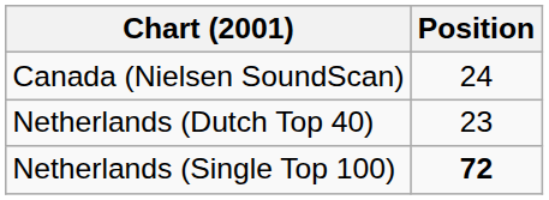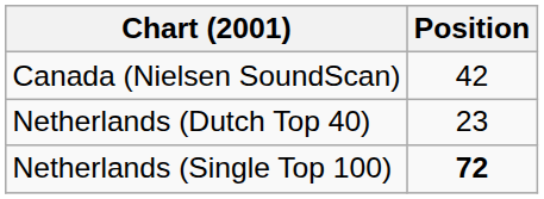Canada (Nielsen SoundScan) | Position: 24 -> 42
